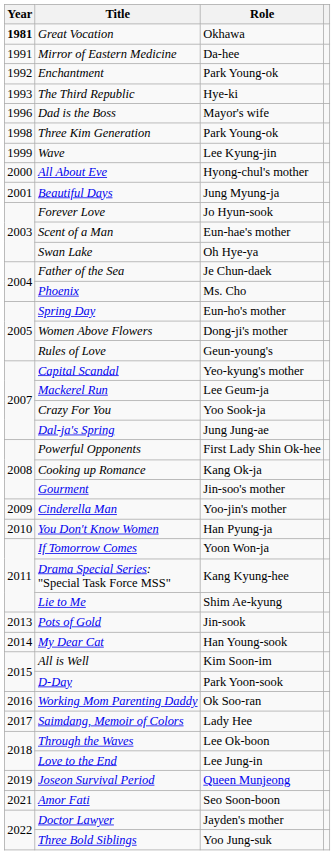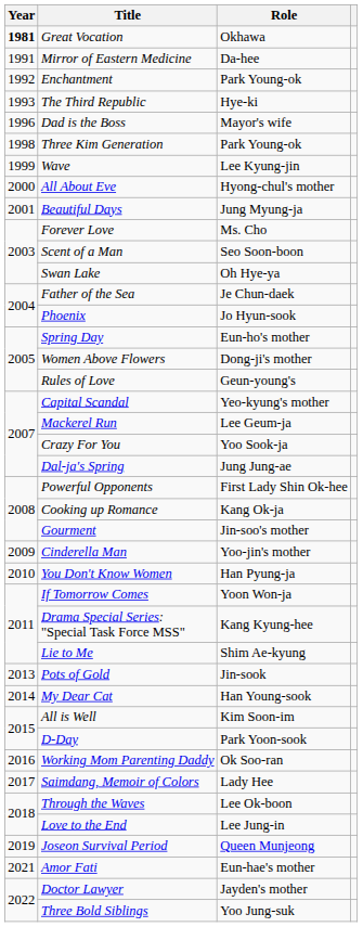Forever Love | Role: Jo Hyun-sook -> Ms. Cho
Scent of a Man | Role: Eun-hae's mother -> Seo Soon-boon
Phoenix | Role: Ms. Cho -> Jo Hyun-sook
Amor Fati | Role: Seo Soon-boon -> Eun-hae's mother
